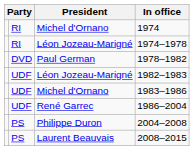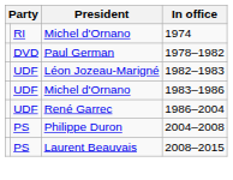- row: RI | Léon Jozeau-Marigné | 1974–1978
